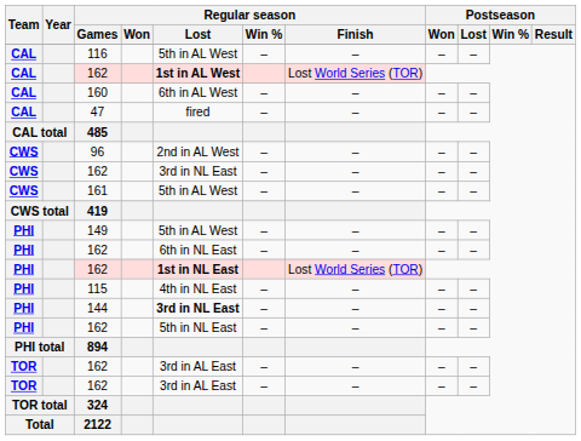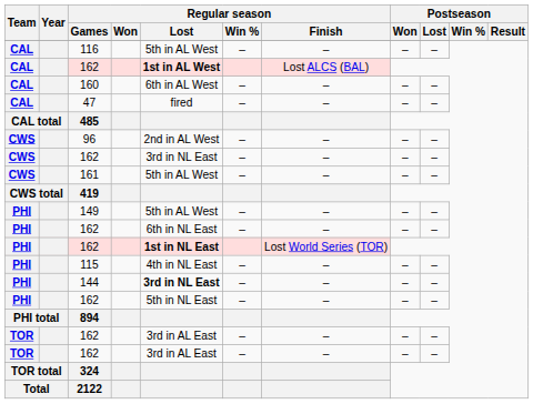CAL / 162 | Regular season / Finish: Lost World Series (TOR) -> Lost ALCS (BAL)
